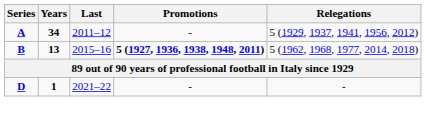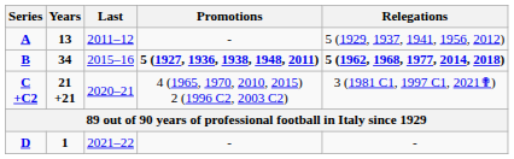A | Years: 34 -> 13
B | Years: 13 -> 34
B | Relegations: normal -> bold
+ row: C +C2 | 21 +21 | 2020–21 | 4 (1965, 1970, 2010, 2015) 2 (1996 C2, 2003 C2) | 3 (1981 C1, 1997 C1, 2021✟)
